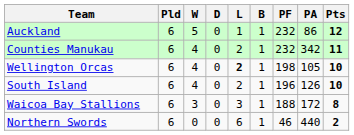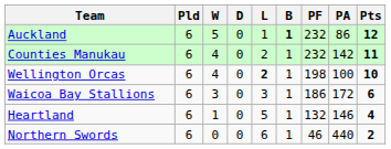Auckland | B: normal -> bold
Counties Manukau | PA: 342 -> 142
Wellington Orcas | PA: 105 -> 100
- row: South Island | 6 | 4 | 0 | 2 | 1 | 196 | 126 | 10
Waicoa Bay Stallions | PF: 188 -> 186
Waicoa Bay Stallions | Pts: 8 -> 6
+ row: Heartland | 6 | 1 | 0 | 5 | 1 | 132 | 146 | 4
